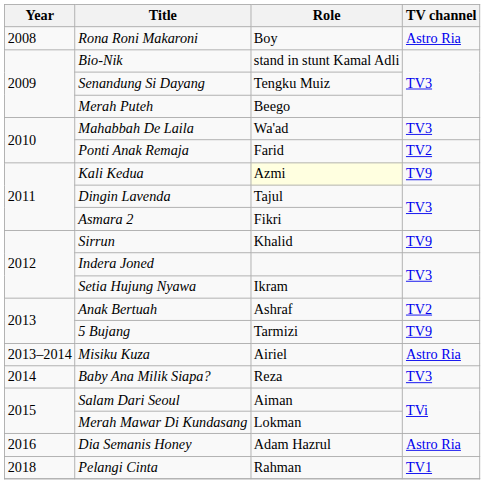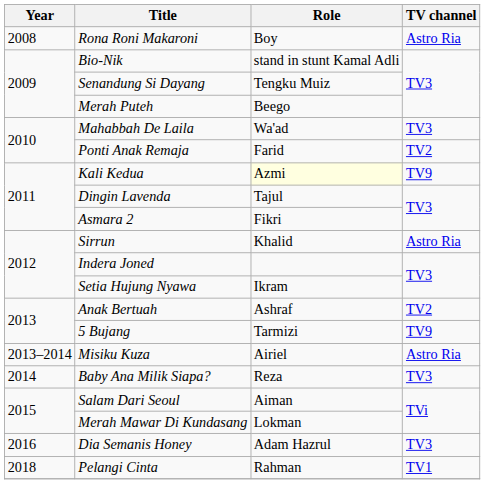Sirrun | TV channel: TV9 -> Astro Ria
Dia Semanis Honey | TV channel: Astro Ria -> TV3
